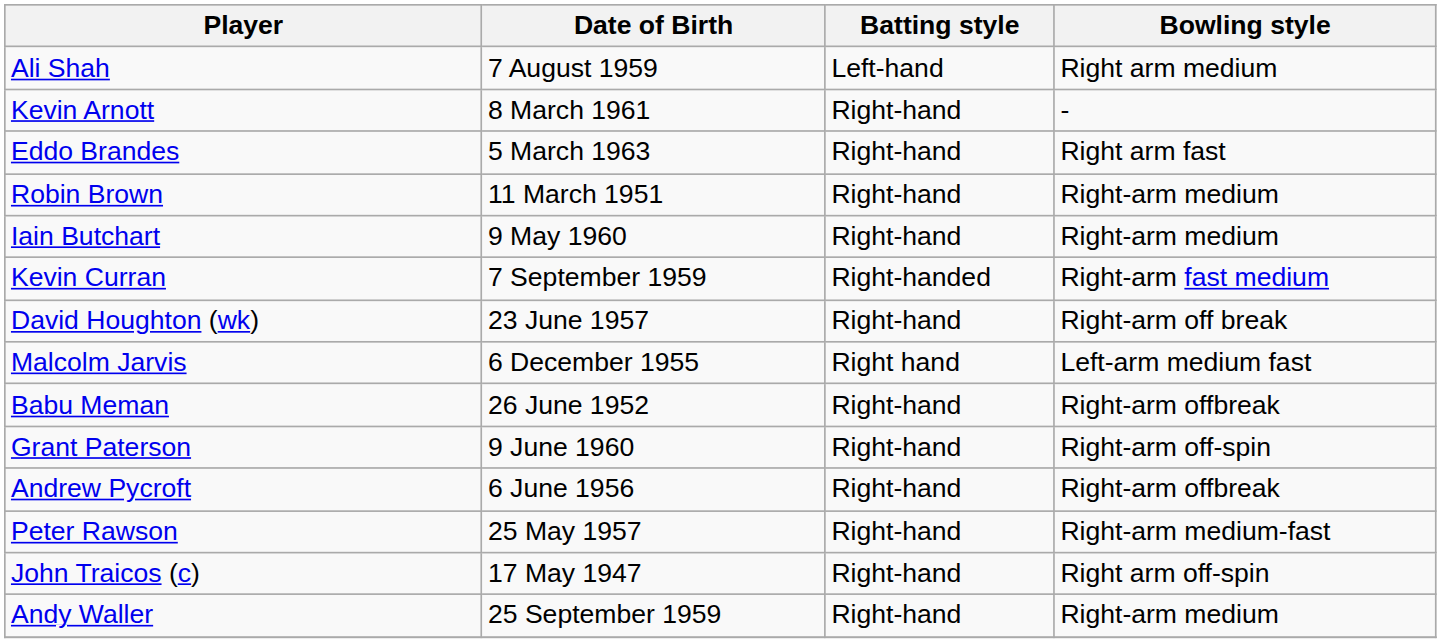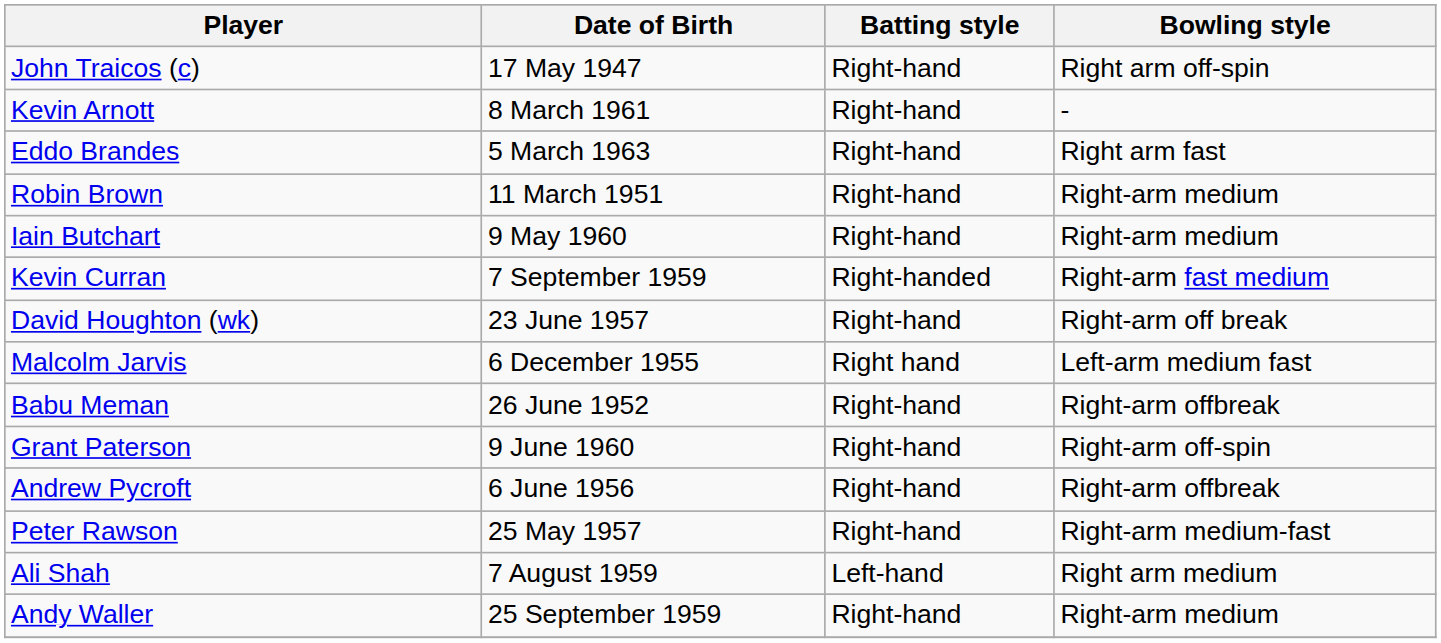rows swapped: John Traicos (c) <-> Ali Shah
